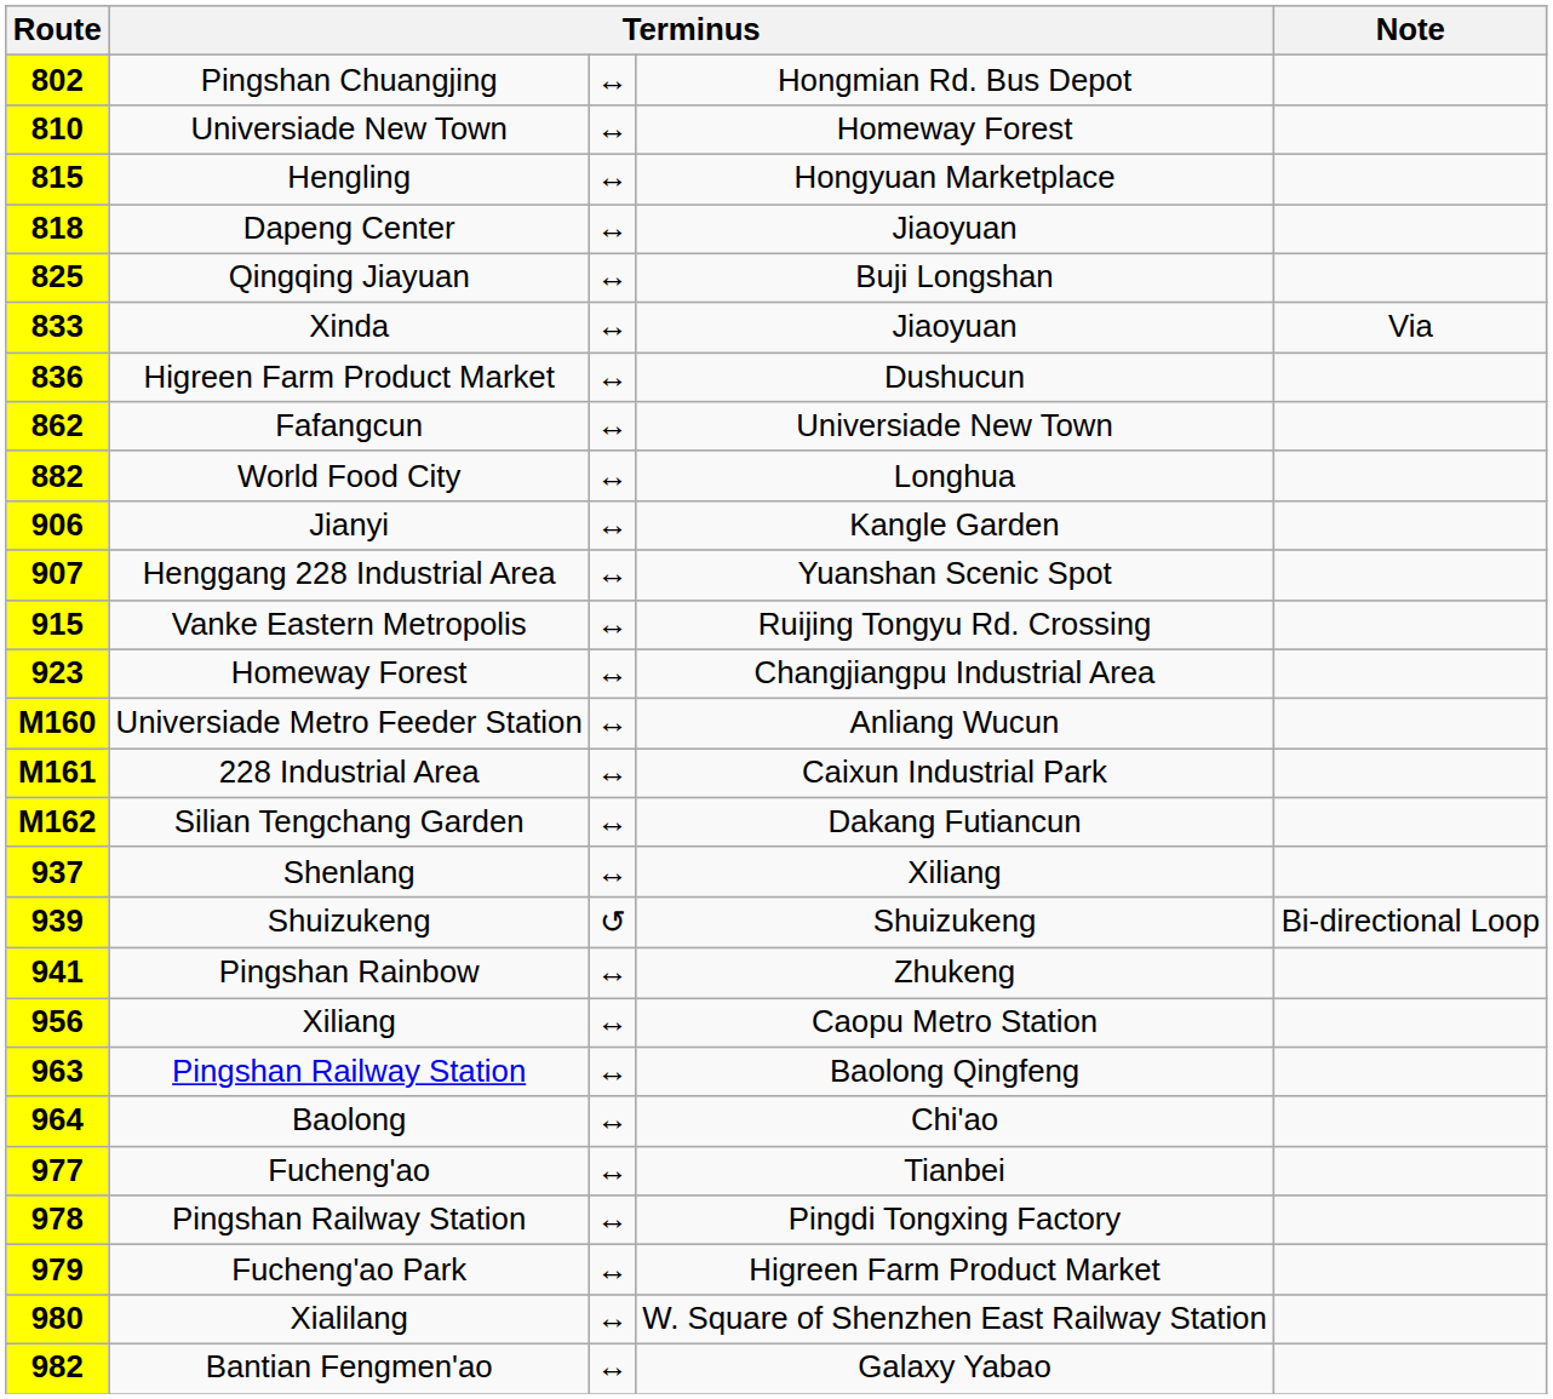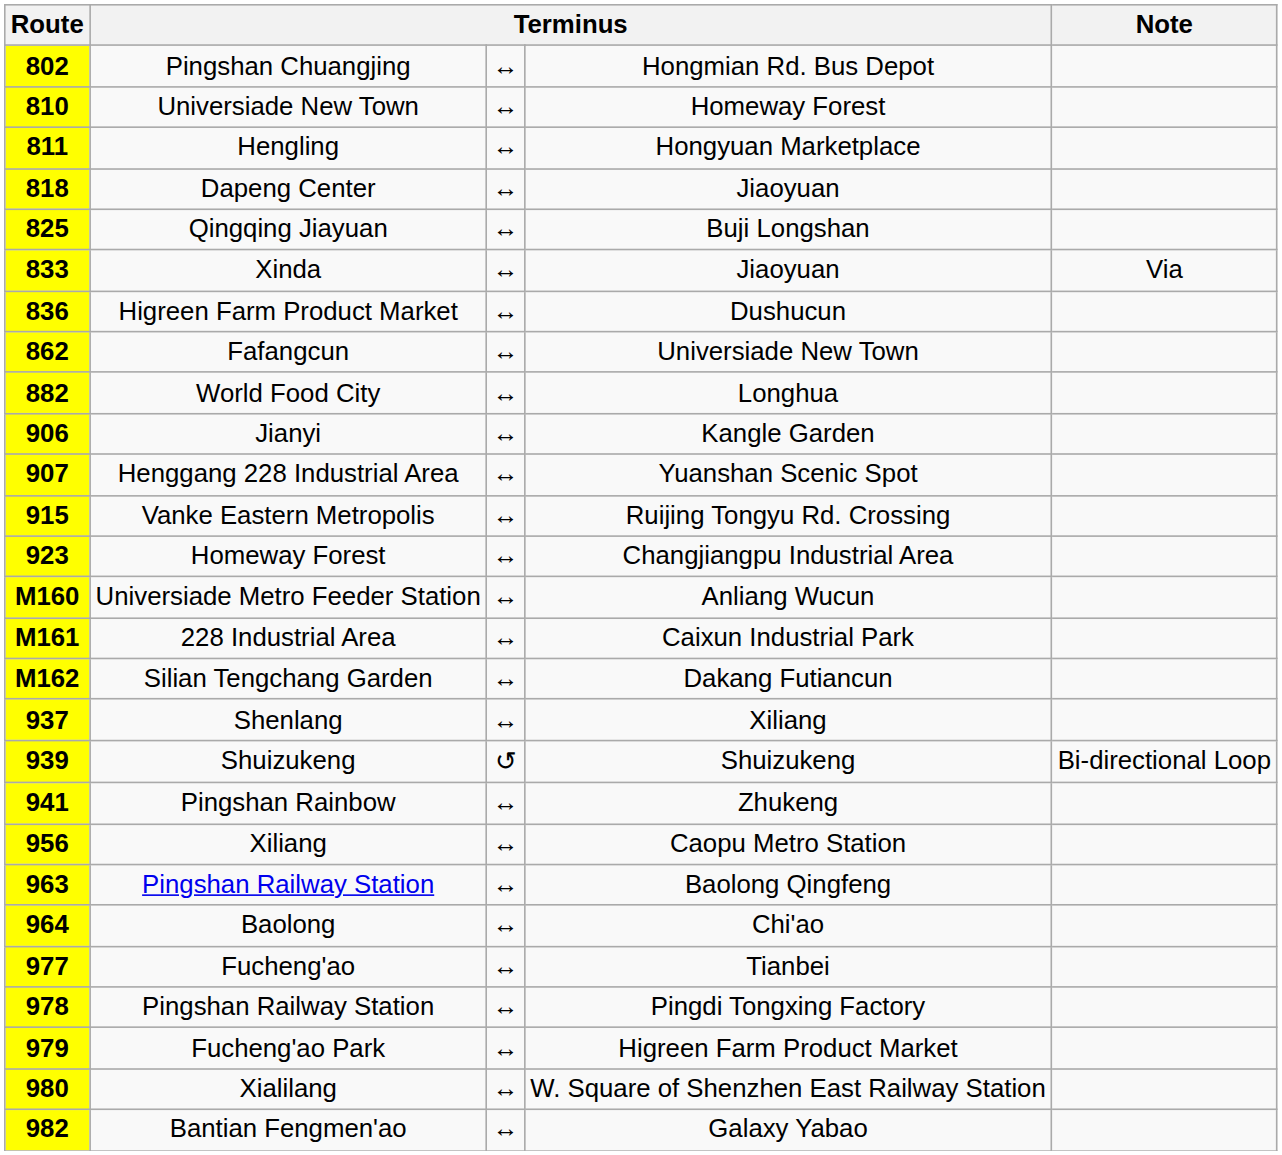Hengling | Route: 815 -> 811
